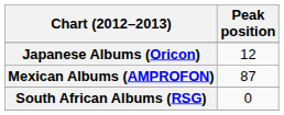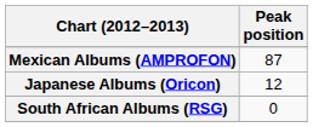rows swapped: Japanese Albums (Oricon) <-> Mexican Albums (AMPROFON)
